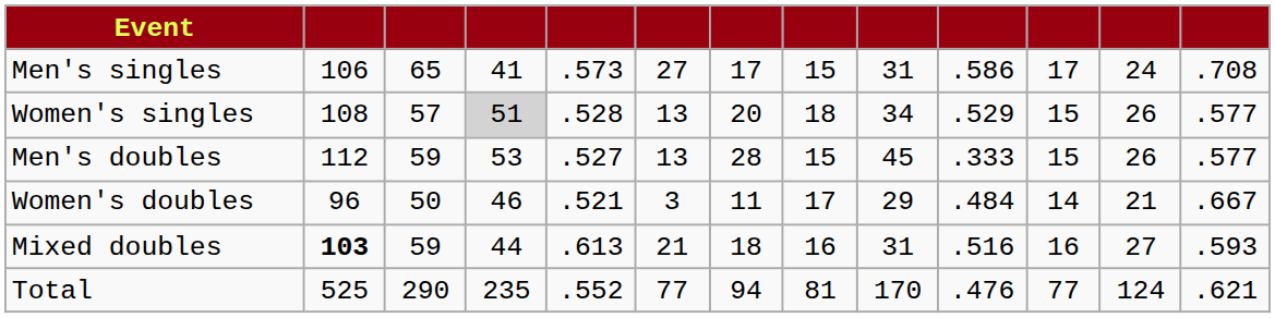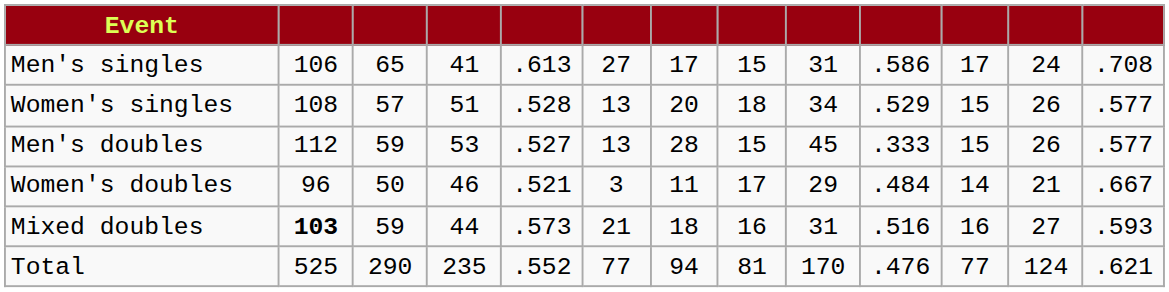Men's singles | column 5: .573 -> .613
Women's singles | column 4: lightgrey background -> no background
Mixed doubles | column 5: .613 -> .573
